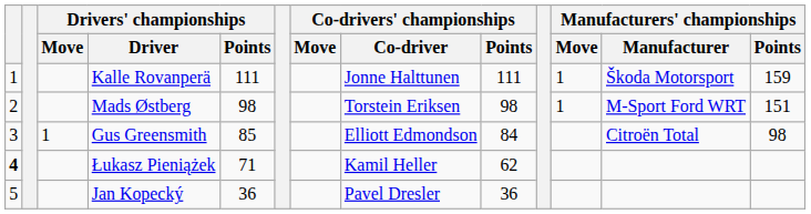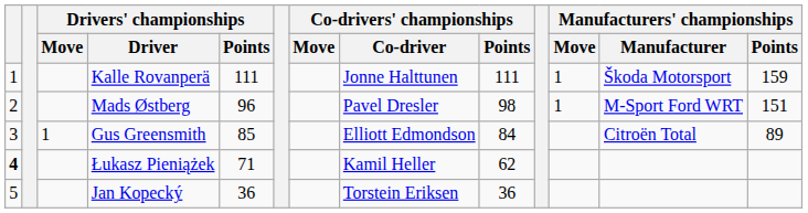Mads Østberg | Drivers' championships / Points: 98 -> 96
Mads Østberg | Co-drivers' championships / Co-driver: Torstein Eriksen -> Pavel Dresler
Gus Greensmith | Manufacturers' championships / Points: 98 -> 89
Jan Kopecký | Co-drivers' championships / Co-driver: Pavel Dresler -> Torstein Eriksen
